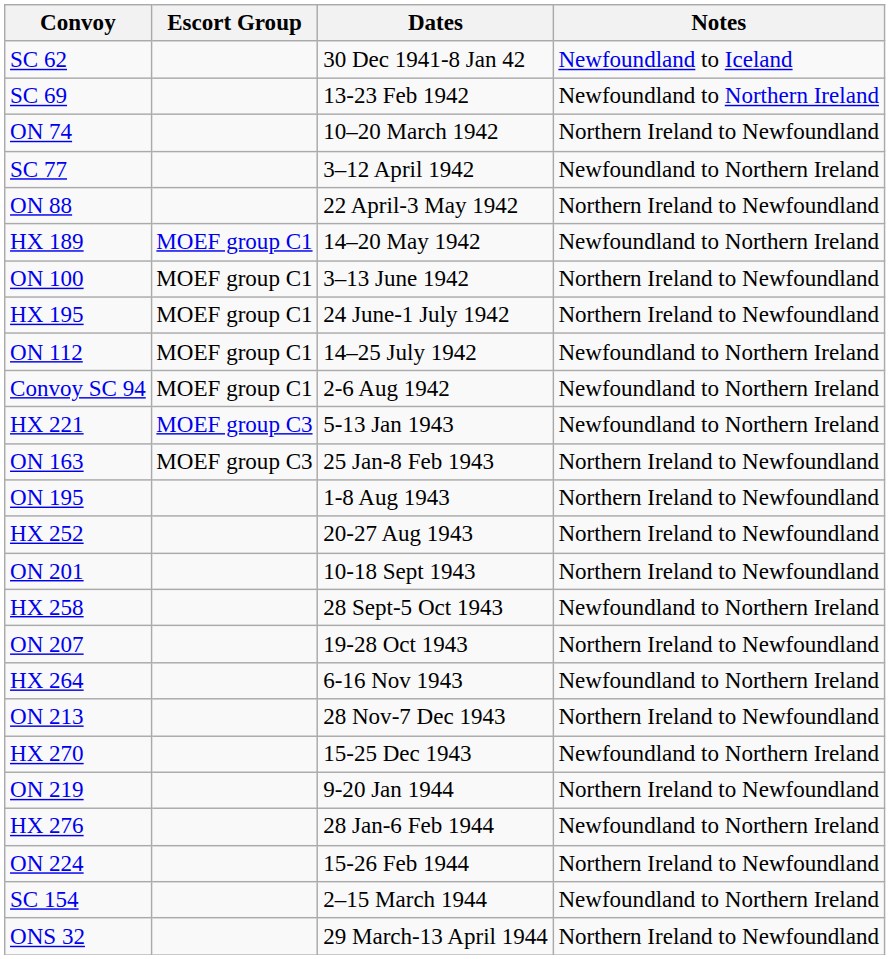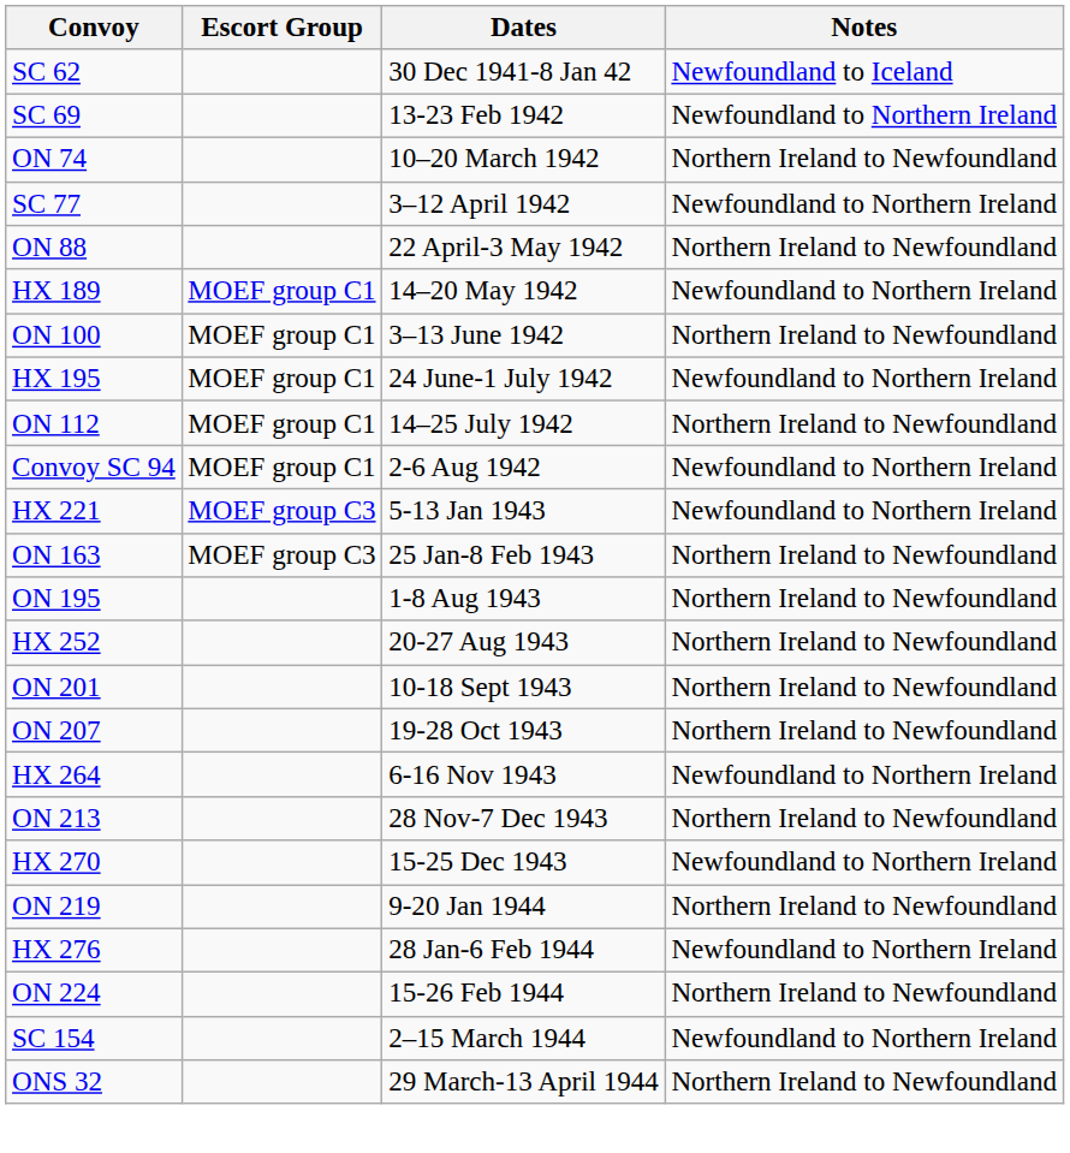HX 195 | Notes: Northern Ireland to Newfoundland -> Newfoundland to Northern Ireland
ON 112 | Notes: Newfoundland to Northern Ireland -> Northern Ireland to Newfoundland
- row: HX 258 | 28 Sept-5 Oct 1943 | Newfoundland to Northern Ireland
